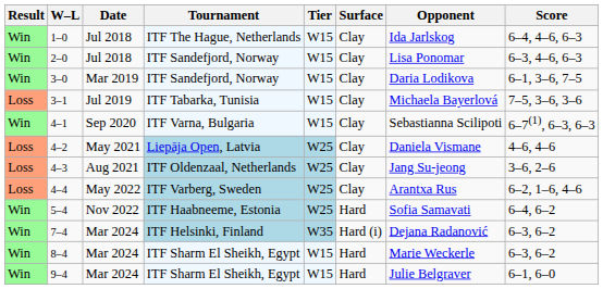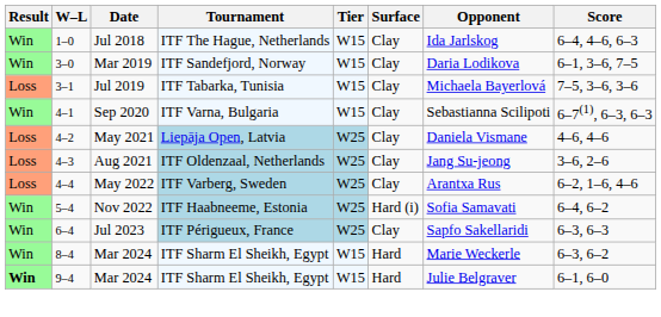- row: Win | 2–0 | Jul 2018 | ITF Sandefjord, Norway | W15 | Clay | Lisa Ponomar | 6–3, 4–6, 6–3
5–4 | Surface: Hard -> Hard (i)
+ row: Win | 6–4 | Jul 2023 | ITF Périgueux, France | W25 | Clay | Sapfo Sakellaridi | 6–3, 6–3
- row: Win | 7–4 | Mar 2024 | ITF Helsinki, Finland | W35 | Hard (i) | Dejana Radanović | 6–3, 6–2
9–4 | Result: normal -> bold
